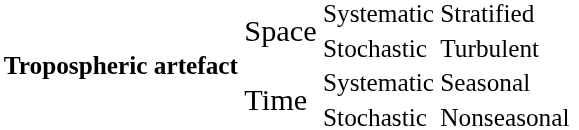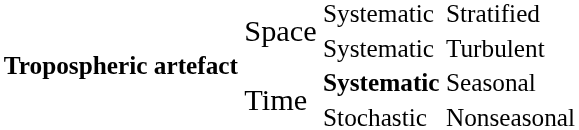Turbulent | column 3: Stochastic -> Systematic
Seasonal | column 3: normal -> bold
